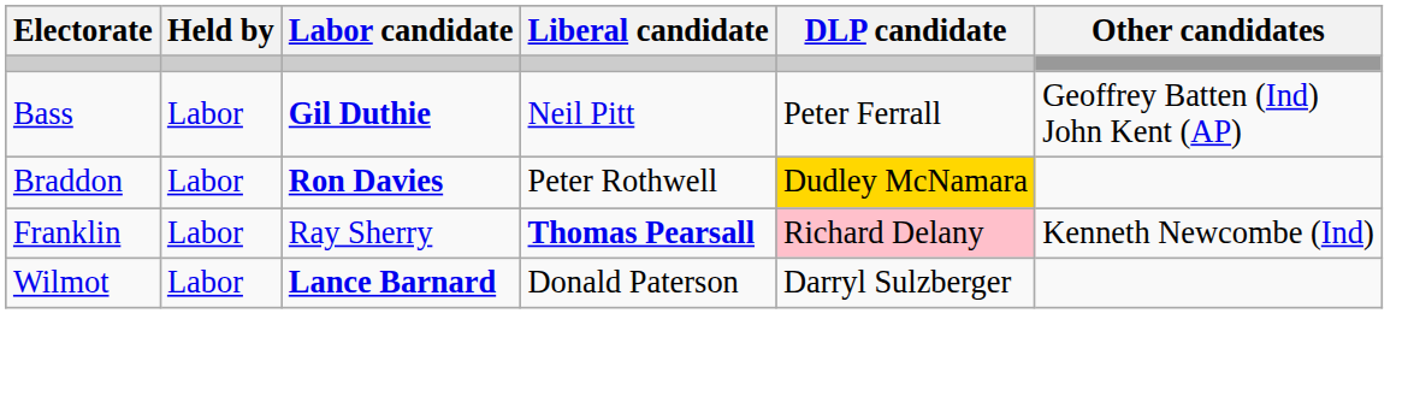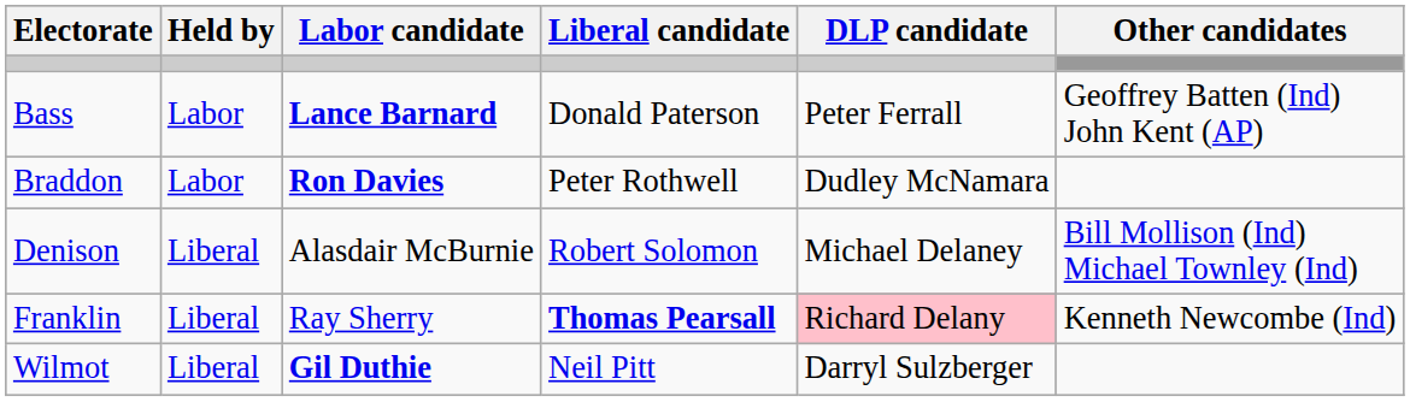Bass | Labor candidate: Gil Duthie -> Lance Barnard
Bass | Liberal candidate: Neil Pitt -> Donald Paterson
Braddon | DLP candidate: gold background -> no background
+ row: Denison | Liberal | Alasdair McBurnie | Robert Solomon | Michael Delaney | Bill Mollison (Ind) Michael Townley (Ind)
Franklin | Held by: Labor -> Liberal
Wilmot | Held by: Labor -> Liberal
Wilmot | Labor candidate: Lance Barnard -> Gil Duthie
Wilmot | Liberal candidate: Donald Paterson -> Neil Pitt
